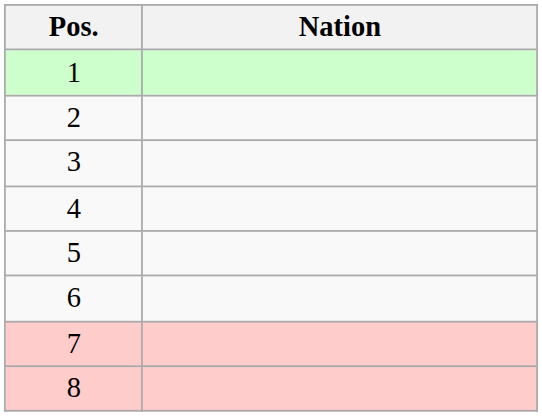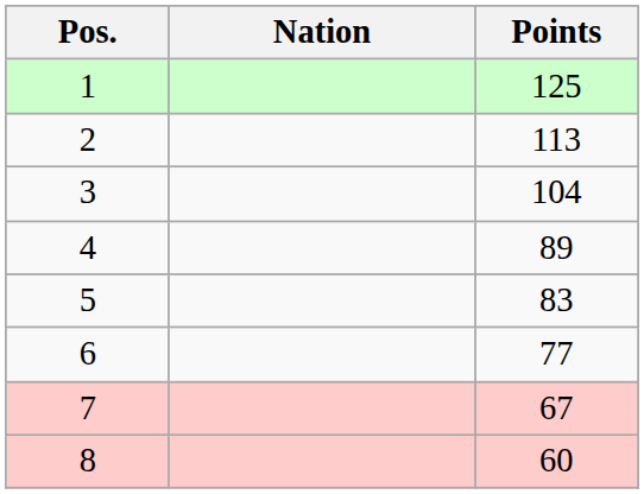+ column: Points | 125 | 113 | 104 | 89 | 83 | 77 | 67 | 60
